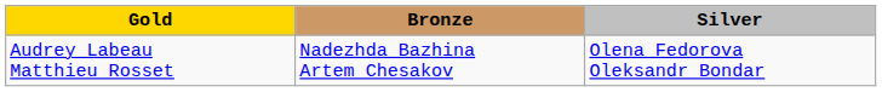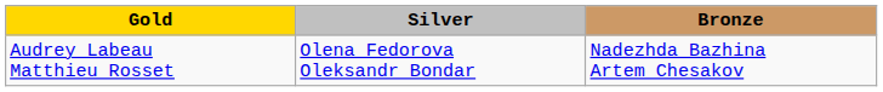columns swapped: Silver <-> Bronze
